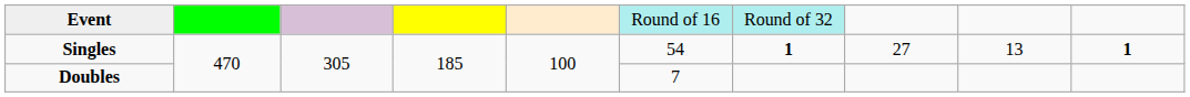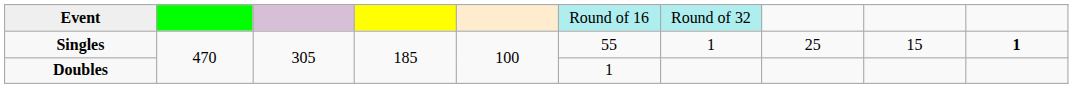Singles | column 6: 54 -> 55
Singles | column 7: bold -> normal
Singles | column 8: 27 -> 25
Singles | column 9: 13 -> 15
Doubles | column 6: 7 -> 1
